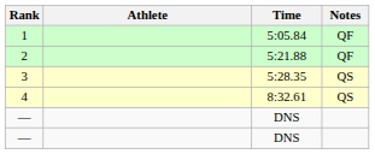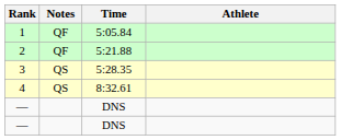columns swapped: Athlete <-> Notes
